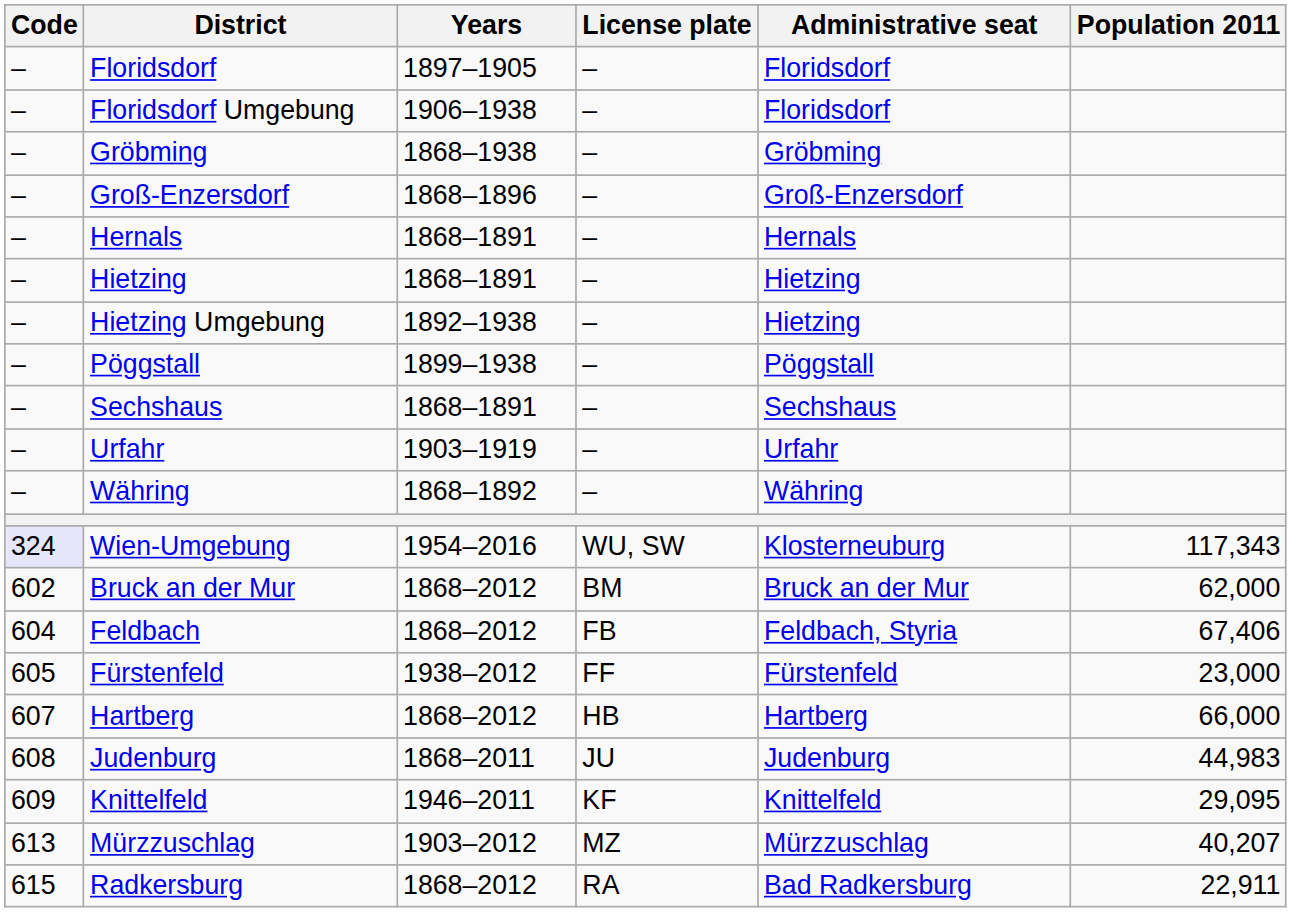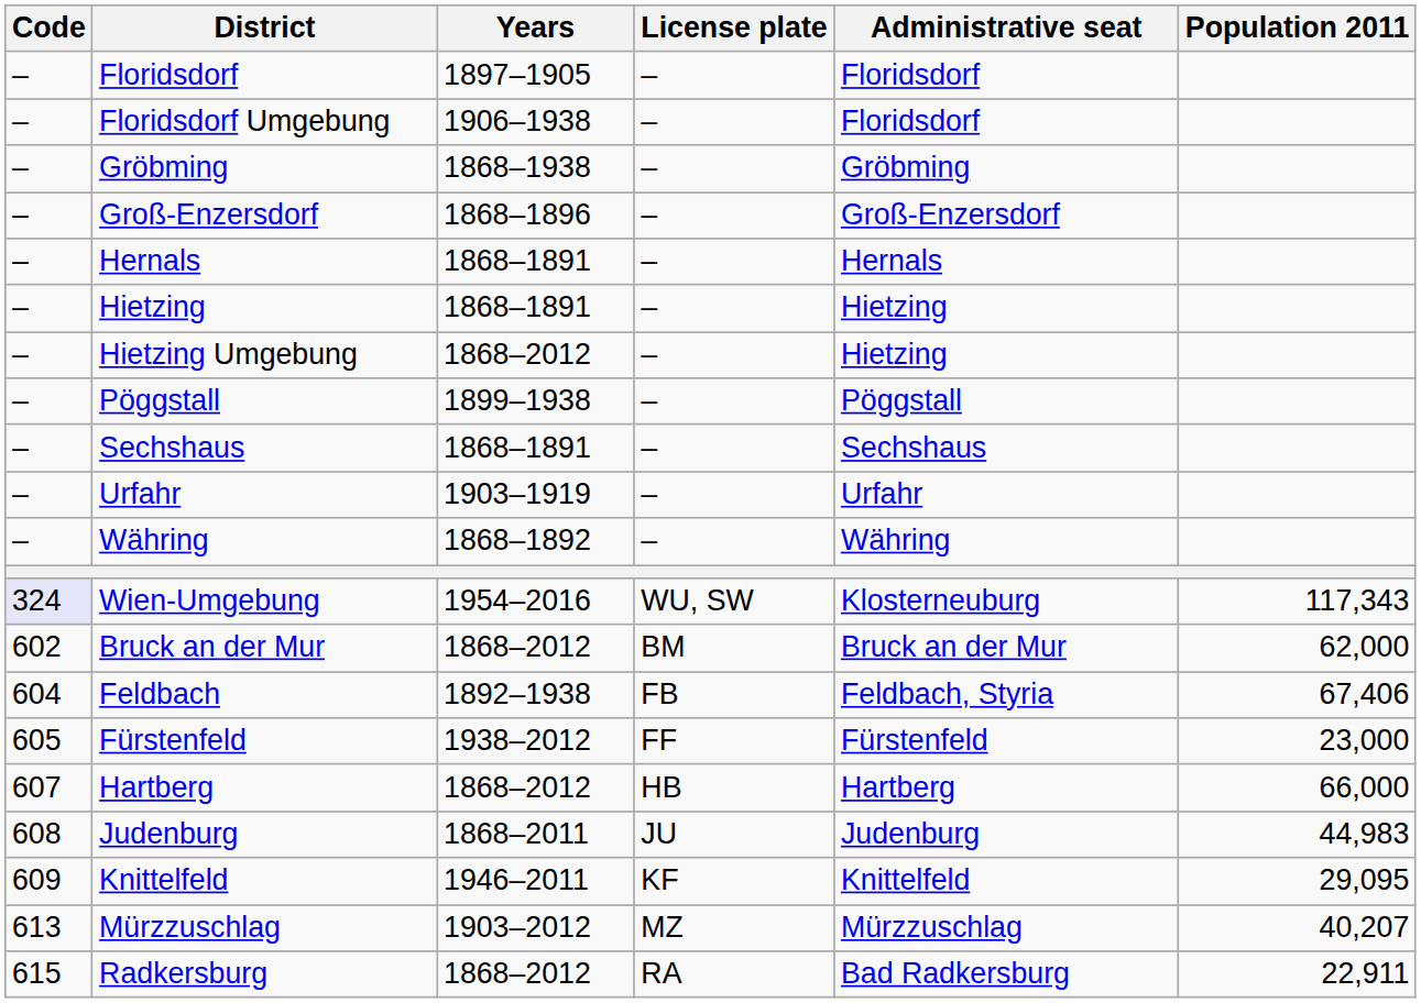Hietzing Umgebung | Years: 1892–1938 -> 1868–2012
Feldbach | Years: 1868–2012 -> 1892–1938
